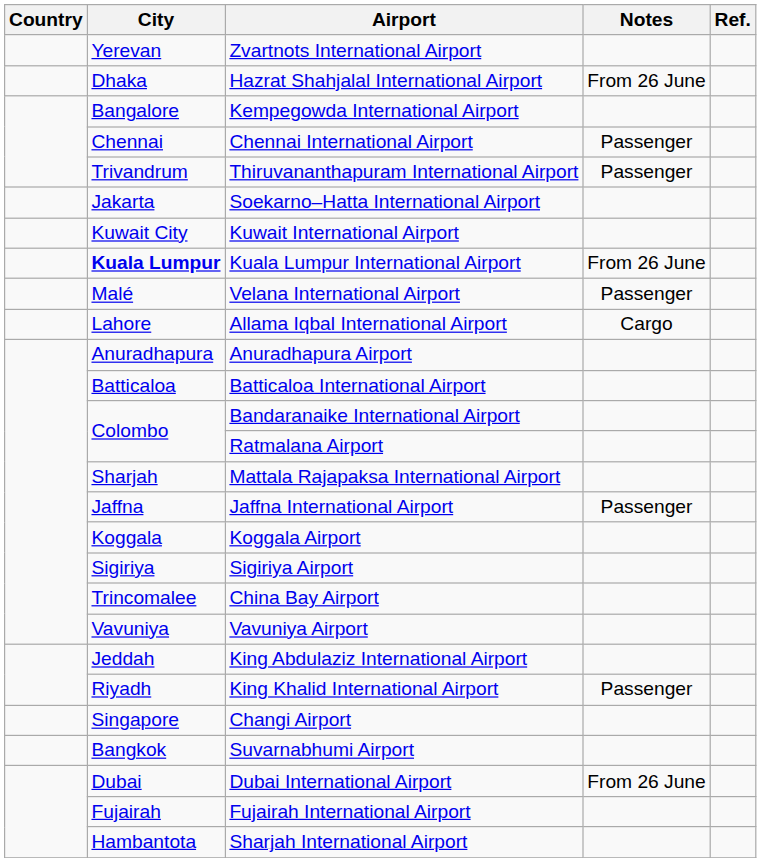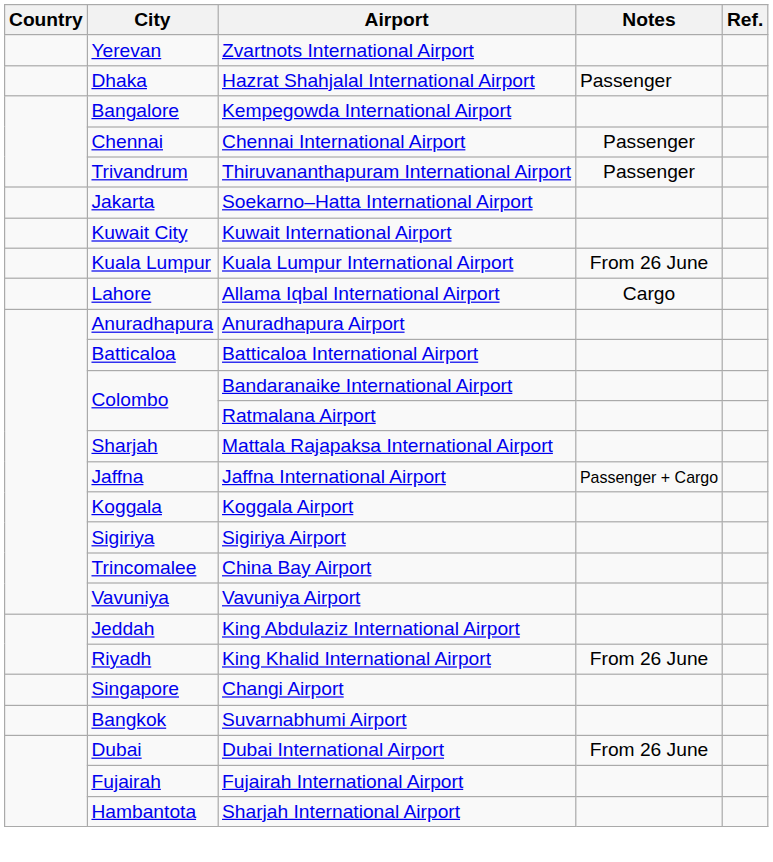Hazrat Shahjalal International Airport | Notes: From 26 June -> Passenger
Kuala Lumpur International Airport | City: bold -> normal
- row: Malé | Velana International Airport | Passenger
Jaffna International Airport | Notes: Passenger -> Passenger + Cargo
King Khalid International Airport | Notes: Passenger -> From 26 June
